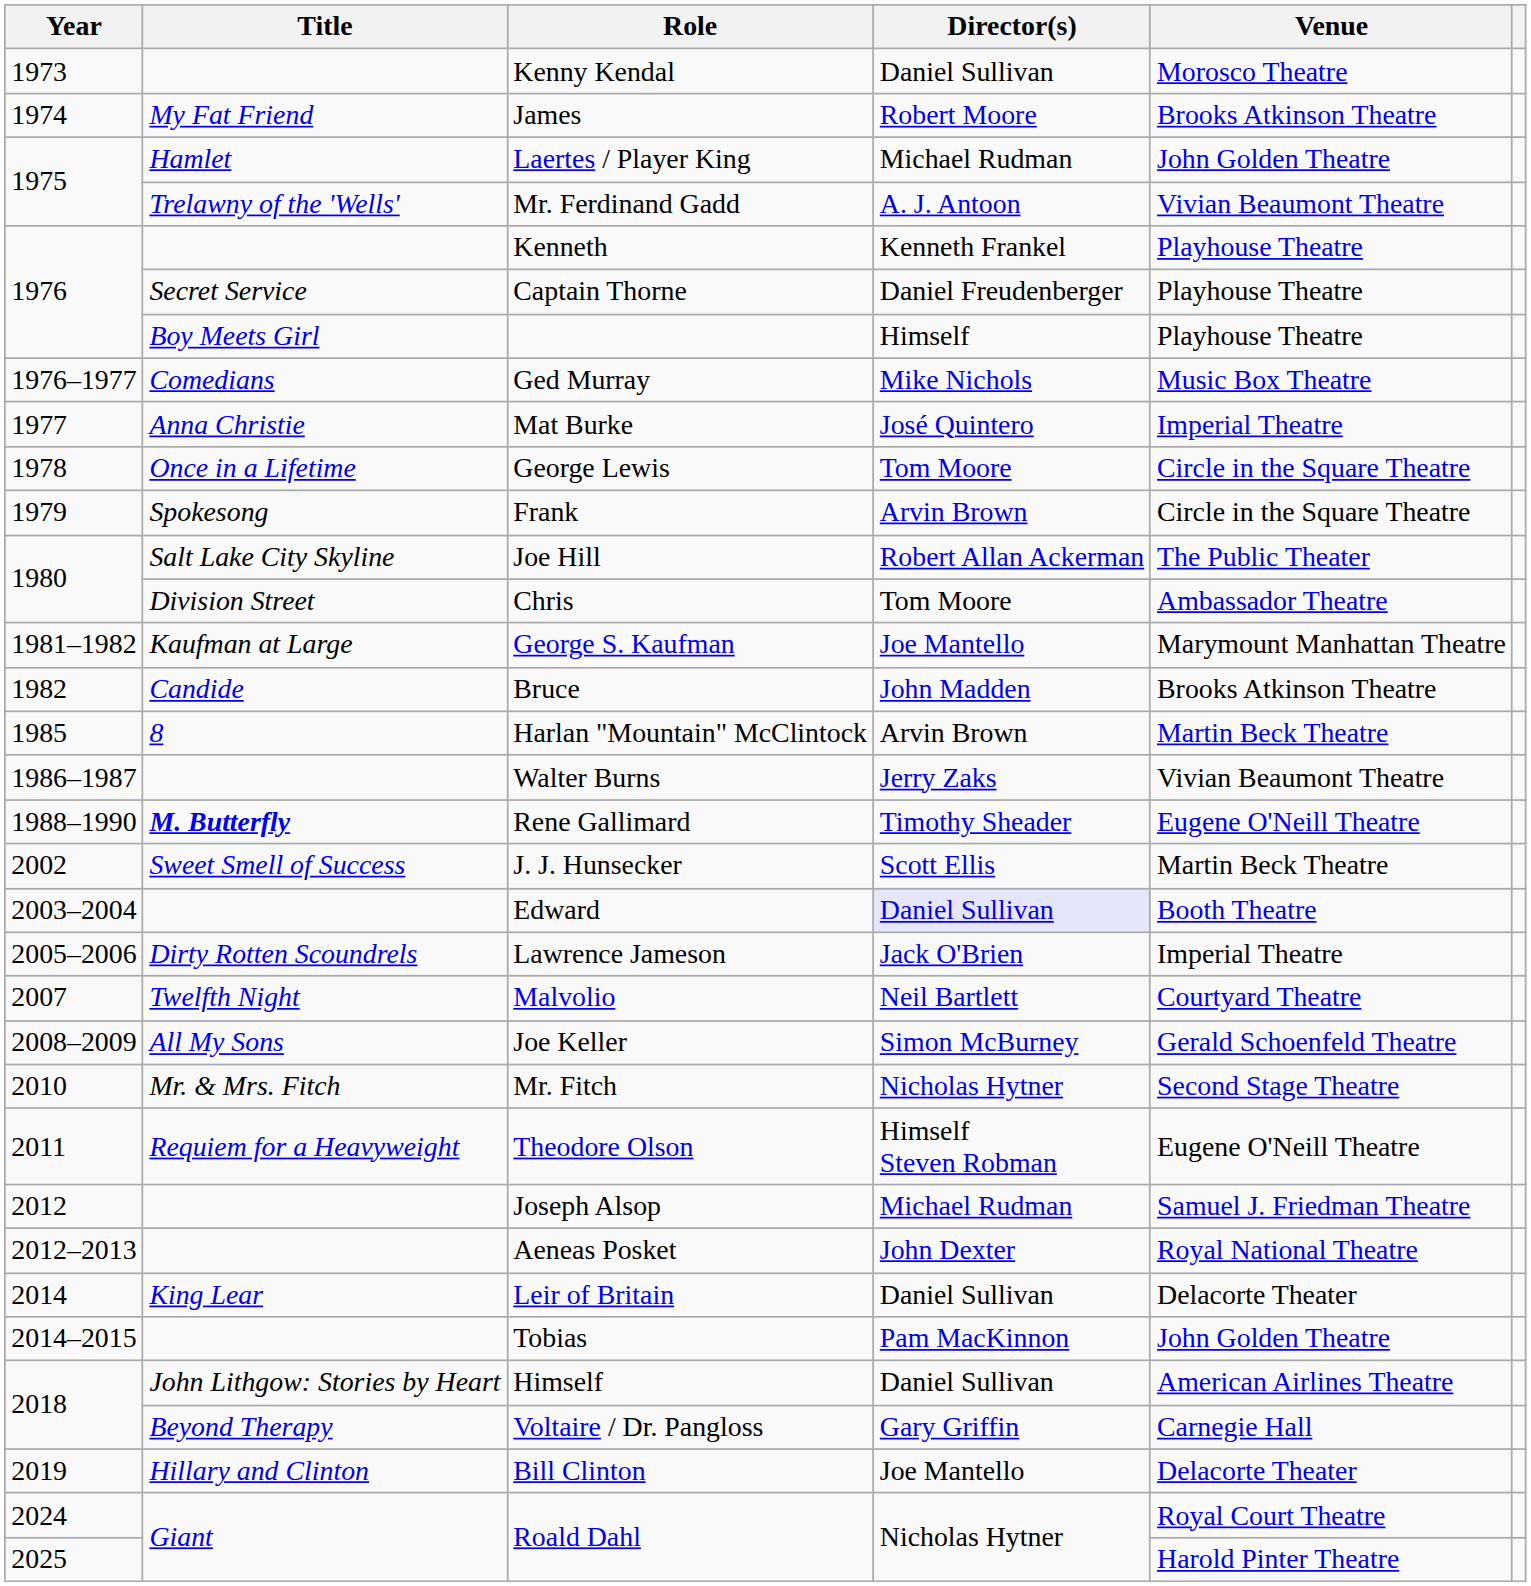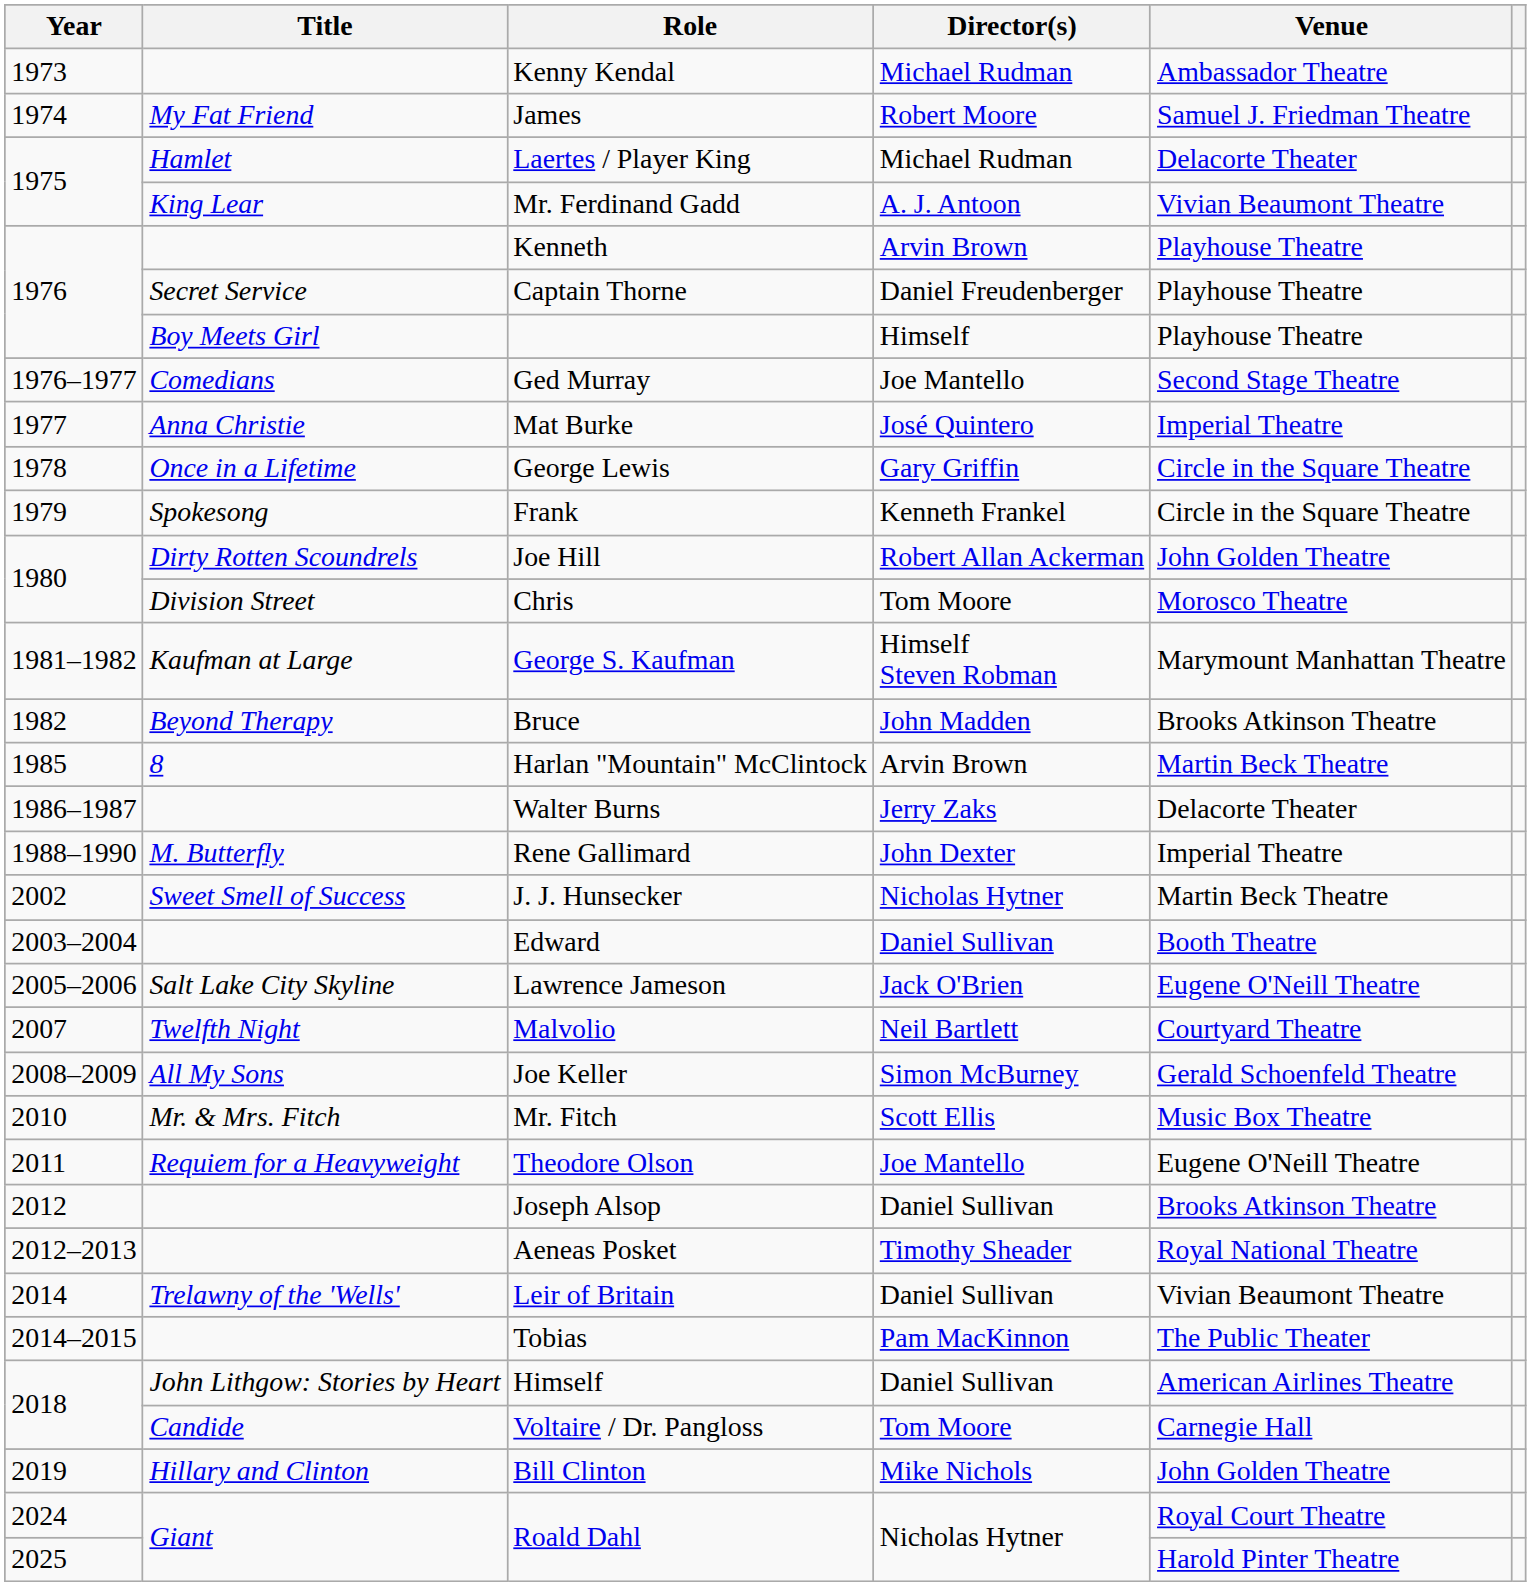Kenny Kendal | Director(s): Daniel Sullivan -> Michael Rudman
Kenny Kendal | Venue: Morosco Theatre -> Ambassador Theatre
James | Venue: Brooks Atkinson Theatre -> Samuel J. Friedman Theatre
Laertes / Player King | Venue: John Golden Theatre -> Delacorte Theater
Mr. Ferdinand Gadd | Title: Trelawny of the 'Wells' -> King Lear
Kenneth | Director(s): Kenneth Frankel -> Arvin Brown
Ged Murray | Director(s): Mike Nichols -> Joe Mantello
Ged Murray | Venue: Music Box Theatre -> Second Stage Theatre
George Lewis | Director(s): Tom Moore -> Gary Griffin
Frank | Director(s): Arvin Brown -> Kenneth Frankel
Joe Hill | Title: Salt Lake City Skyline -> Dirty Rotten Scoundrels
Joe Hill | Venue: The Public Theater -> John Golden Theatre
Chris | Venue: Ambassador Theatre -> Morosco Theatre
George S. Kaufman | Director(s): Joe Mantello -> Himself Steven Robman
Bruce | Title: Candide -> Beyond Therapy
Walter Burns | Venue: Vivian Beaumont Theatre -> Delacorte Theater
Rene Gallimard | Title: bold -> normal
Rene Gallimard | Director(s): Timothy Sheader -> John Dexter
Rene Gallimard | Venue: Eugene O'Neill Theatre -> Imperial Theatre
J. J. Hunsecker | Director(s): Scott Ellis -> Nicholas Hytner
Edward | Director(s): lavender background -> no background
Lawrence Jameson | Title: Dirty Rotten Scoundrels -> Salt Lake City Skyline
Lawrence Jameson | Venue: Imperial Theatre -> Eugene O'Neill Theatre
Mr. Fitch | Director(s): Nicholas Hytner -> Scott Ellis
Mr. Fitch | Venue: Second Stage Theatre -> Music Box Theatre
Theodore Olson | Director(s): Himself Steven Robman -> Joe Mantello
Joseph Alsop | Director(s): Michael Rudman -> Daniel Sullivan
Joseph Alsop | Venue: Samuel J. Friedman Theatre -> Brooks Atkinson Theatre
Aeneas Posket | Director(s): John Dexter -> Timothy Sheader
Leir of Britain | Title: King Lear -> Trelawny of the 'Wells'
Leir of Britain | Venue: Delacorte Theater -> Vivian Beaumont Theatre
Tobias | Venue: John Golden Theatre -> The Public Theater
Voltaire / Dr. Pangloss | Title: Beyond Therapy -> Candide
Voltaire / Dr. Pangloss | Director(s): Gary Griffin -> Tom Moore
Bill Clinton | Director(s): Joe Mantello -> Mike Nichols
Bill Clinton | Venue: Delacorte Theater -> John Golden Theatre
